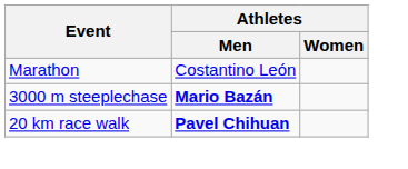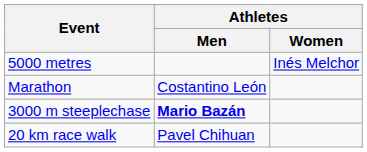+ row: 5000 metres | Inés Melchor
20 km race walk | Athletes / Men: bold -> normal
